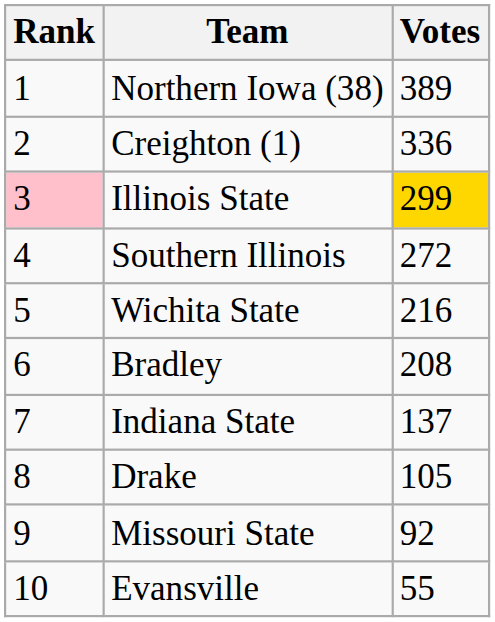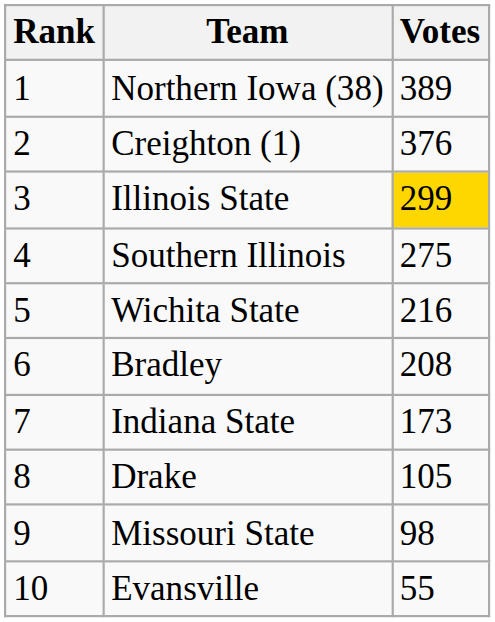Creighton (1) | Votes: 336 -> 376
Illinois State | Rank: pink background -> no background
Southern Illinois | Votes: 272 -> 275
Indiana State | Votes: 137 -> 173
Missouri State | Votes: 92 -> 98
